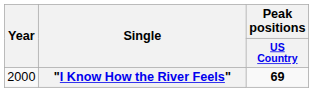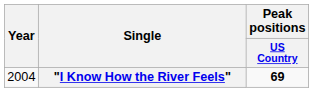"I Know How the River Feels" | Year: 2000 -> 2004
